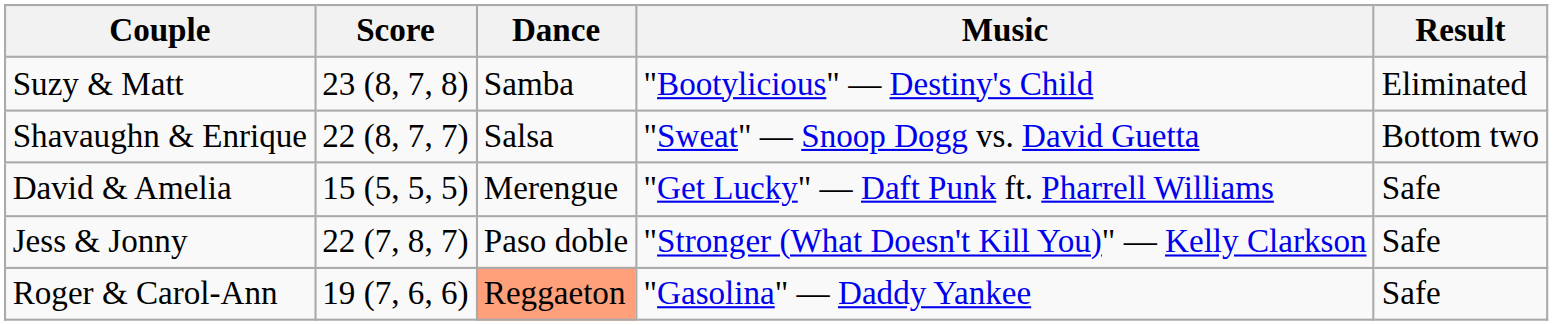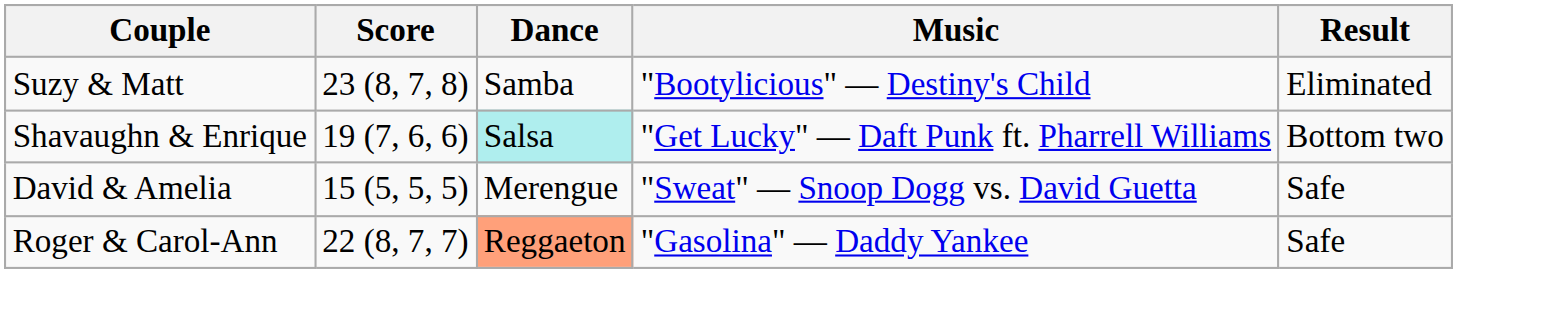Shavaughn & Enrique | Score: 22 (8, 7, 7) -> 19 (7, 6, 6)
Shavaughn & Enrique | Dance: no background -> paleturquoise background
Shavaughn & Enrique | Music: "Sweat" — Snoop Dogg vs. David Guetta -> "Get Lucky" — Daft Punk ft. Pharrell Williams
David & Amelia | Music: "Get Lucky" — Daft Punk ft. Pharrell Williams -> "Sweat" — Snoop Dogg vs. David Guetta
- row: Jess & Jonny | 22 (7, 8, 7) | Paso doble | "Stronger (What Doesn't Kill You)" — Kelly Clarkson | Safe
Roger & Carol-Ann | Score: 19 (7, 6, 6) -> 22 (8, 7, 7)
